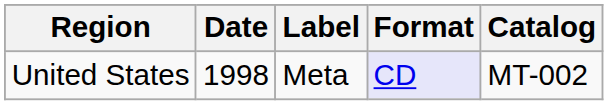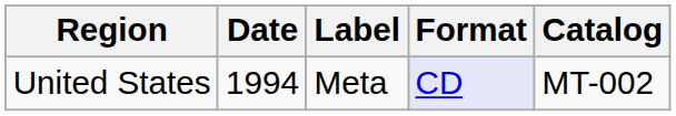United States | Date: 1998 -> 1994
